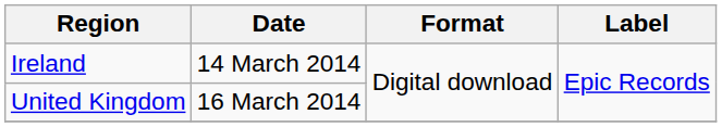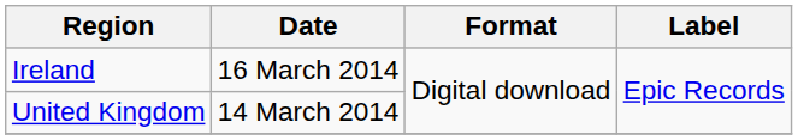Ireland | Date: 14 March 2014 -> 16 March 2014
United Kingdom | Date: 16 March 2014 -> 14 March 2014
